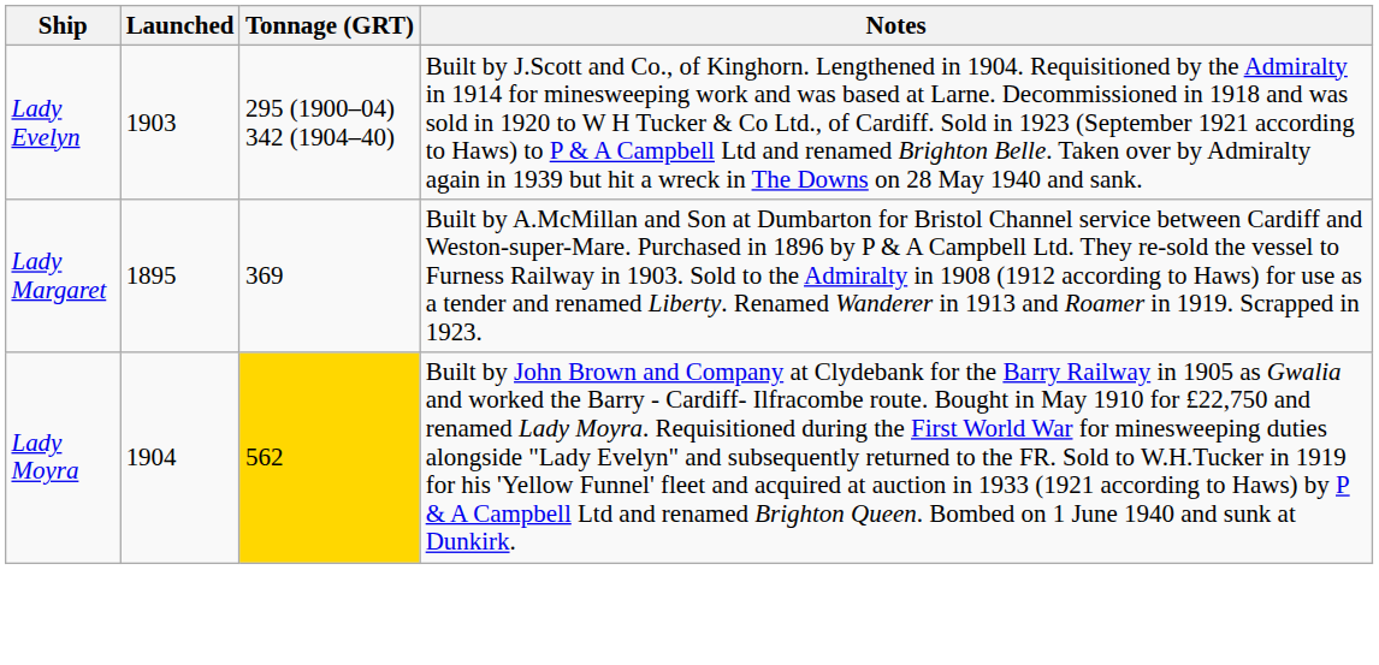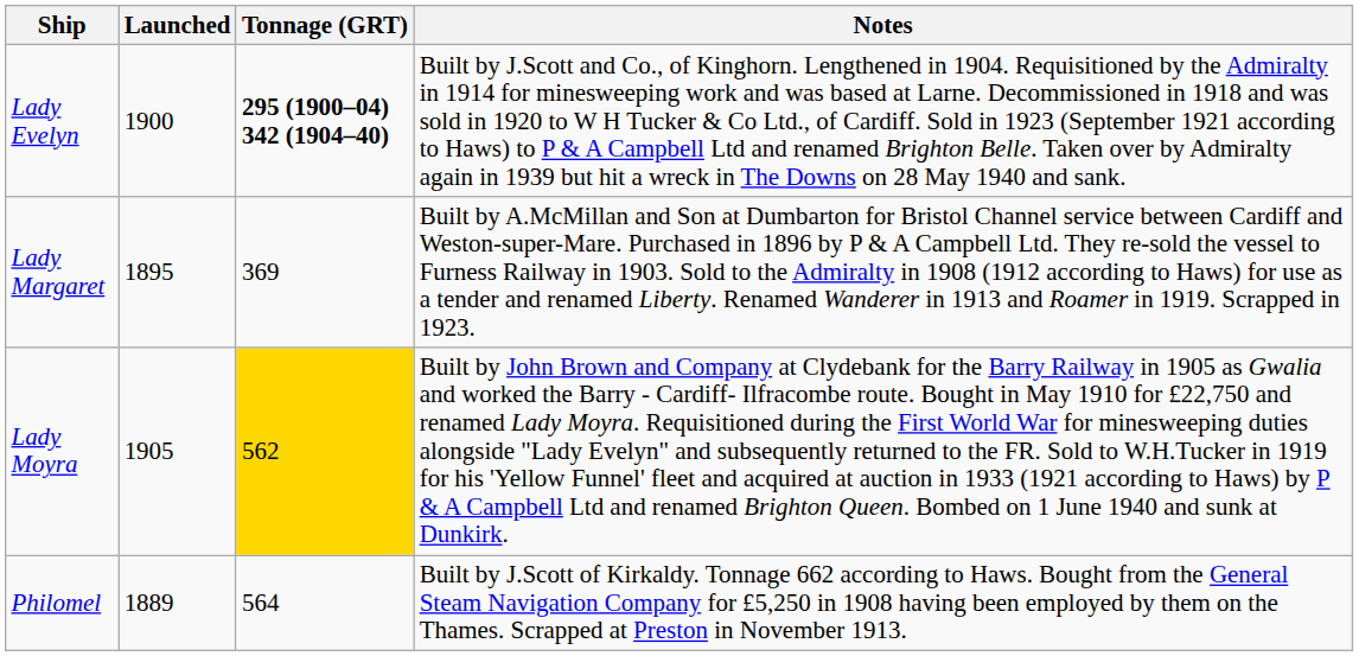Lady Evelyn | Launched: 1903 -> 1900
Lady Evelyn | Tonnage (GRT): normal -> bold
Lady Moyra | Launched: 1904 -> 1905
+ row: Philomel | 1889 | 564 | Built by J.Scott of Kirkaldy. Tonnage 662 according to Haws. Bought from the General Steam Navigation Company for £5,250 in 1908 having been employed by them on the Thames. Scrapped at Preston in November 1913.
